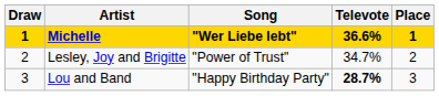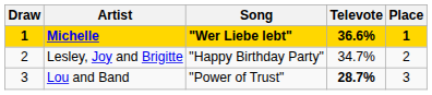Lesley, Joy and Brigitte | Song: "Power of Trust" -> "Happy Birthday Party"
Lou and Band | Song: "Happy Birthday Party" -> "Power of Trust"
